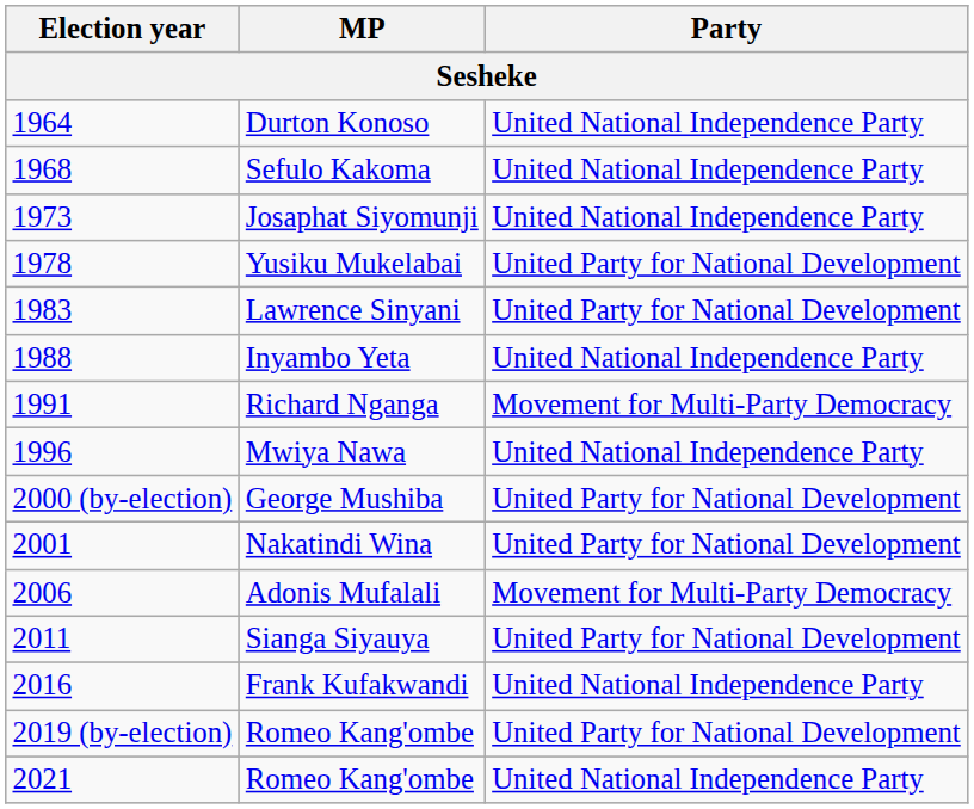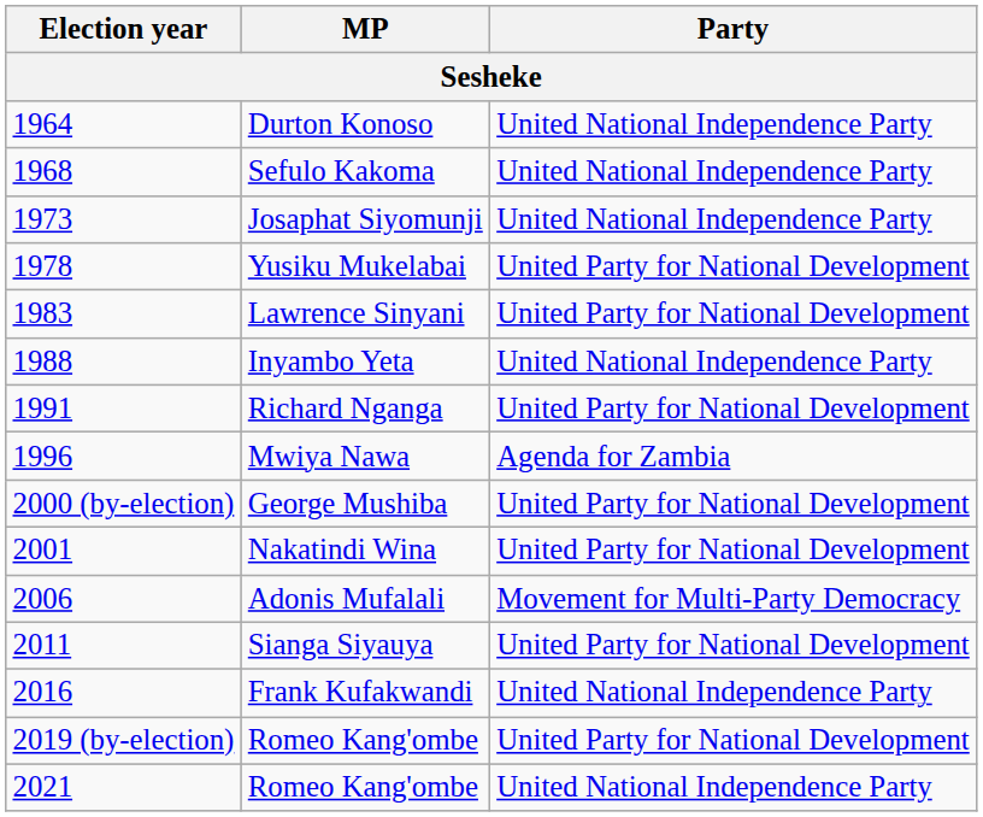Richard Nganga | Party: Movement for Multi-Party Democracy -> United Party for National Development
Mwiya Nawa | Party: United National Independence Party -> Agenda for Zambia
